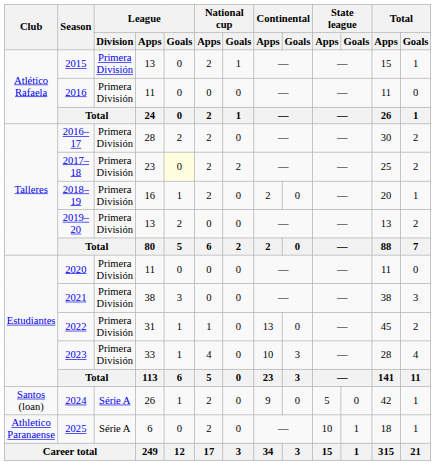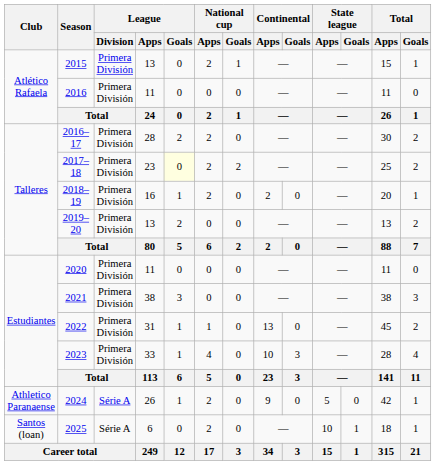2024 | Club: Santos (loan) -> Athletico Paranaense
2025 | Club: Athletico Paranaense -> Santos (loan)
